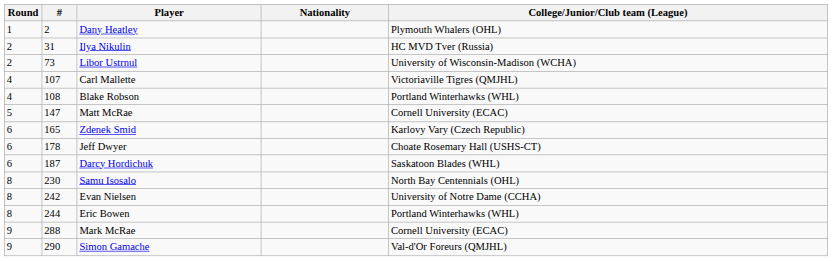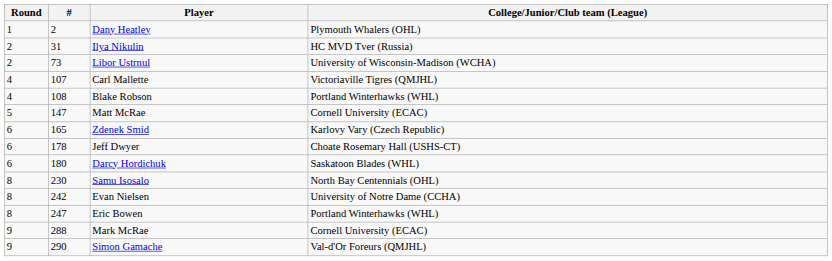- column: Nationality
Darcy Hordichuk | #: 187 -> 180
Eric Bowen | #: 244 -> 247
